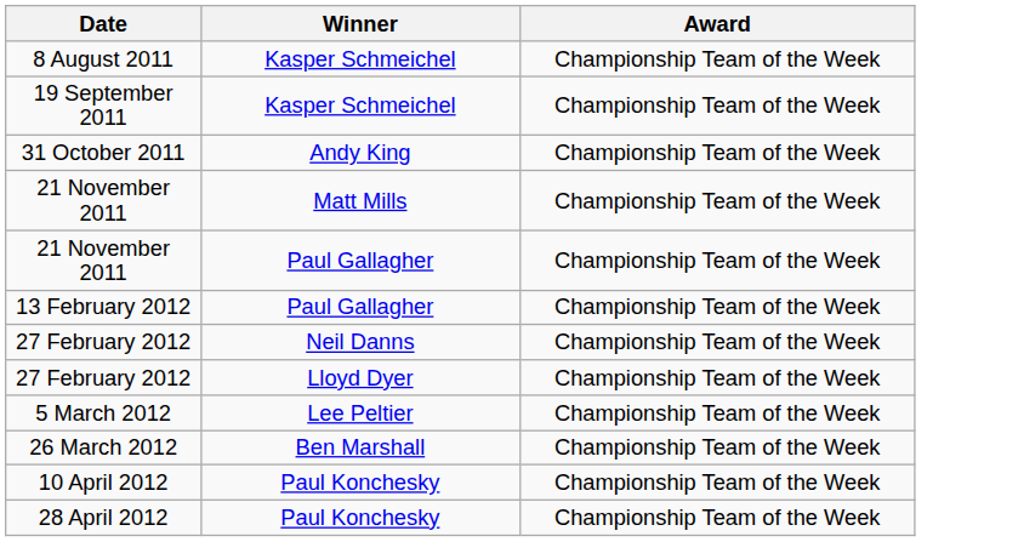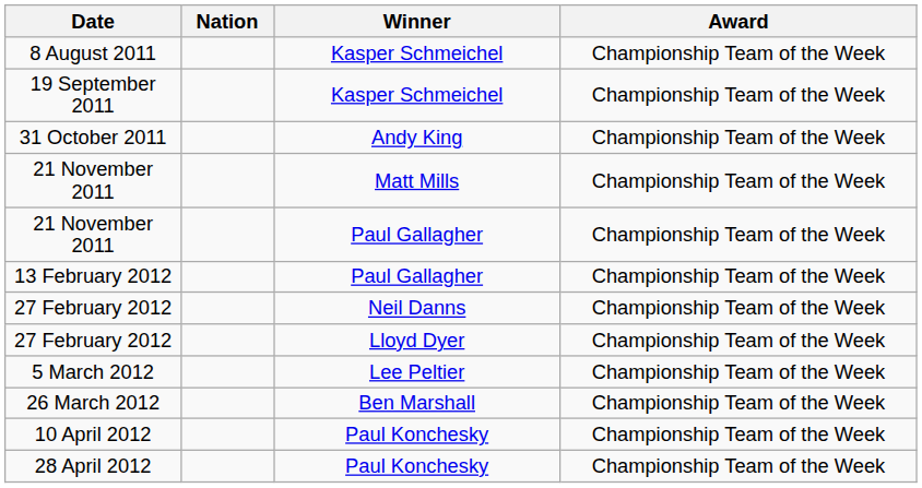+ column: Nation
